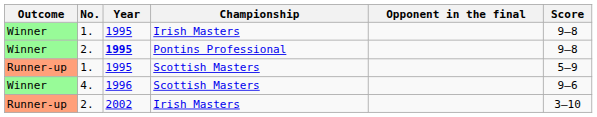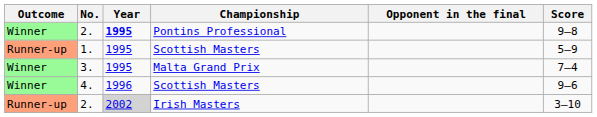- row: Winner | 1. | 1995 | Irish Masters | 9–8
+ row: Winner | 3. | 1995 | Malta Grand Prix | 7–4
2. / Irish Masters | Year: no background -> lightgrey background
